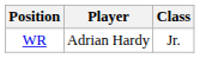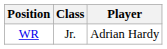columns swapped: Player <-> Class
